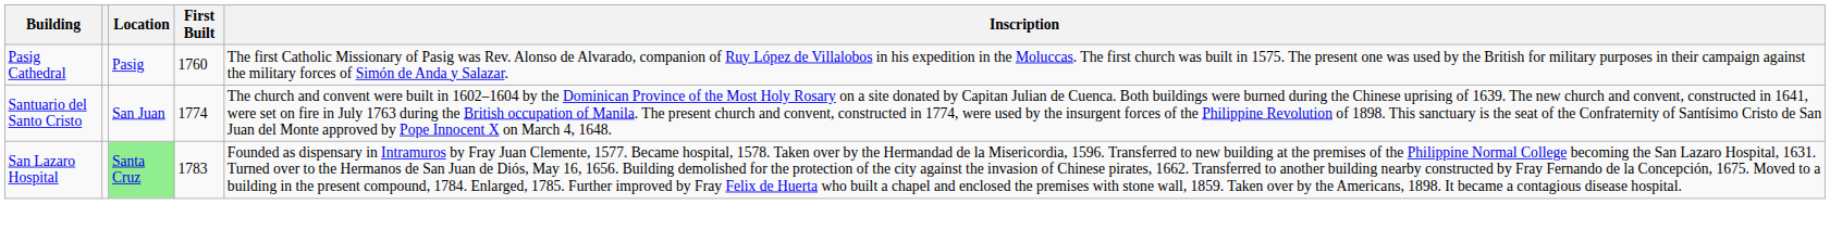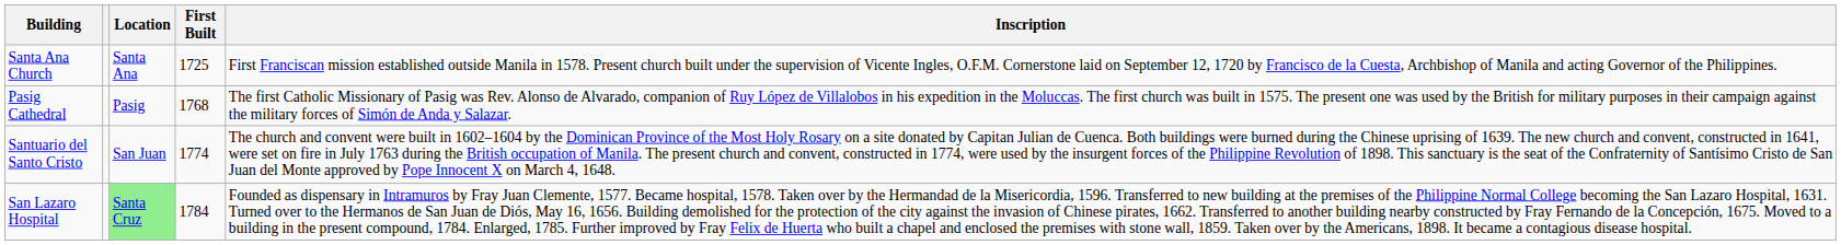+ row: Santa Ana Church | Santa Ana | 1725 | First Franciscan mission established outside Manila in 1578. Present church built under the supervision of Vicente Ingles, O.F.M. Cornerstone laid on September 12, 1720 by Francisco de la Cuesta, Archbishop of Manila and acting Governor of the Philippines.
Pasig Cathedral | First Built: 1760 -> 1768
San Lazaro Hospital | First Built: 1783 -> 1784
